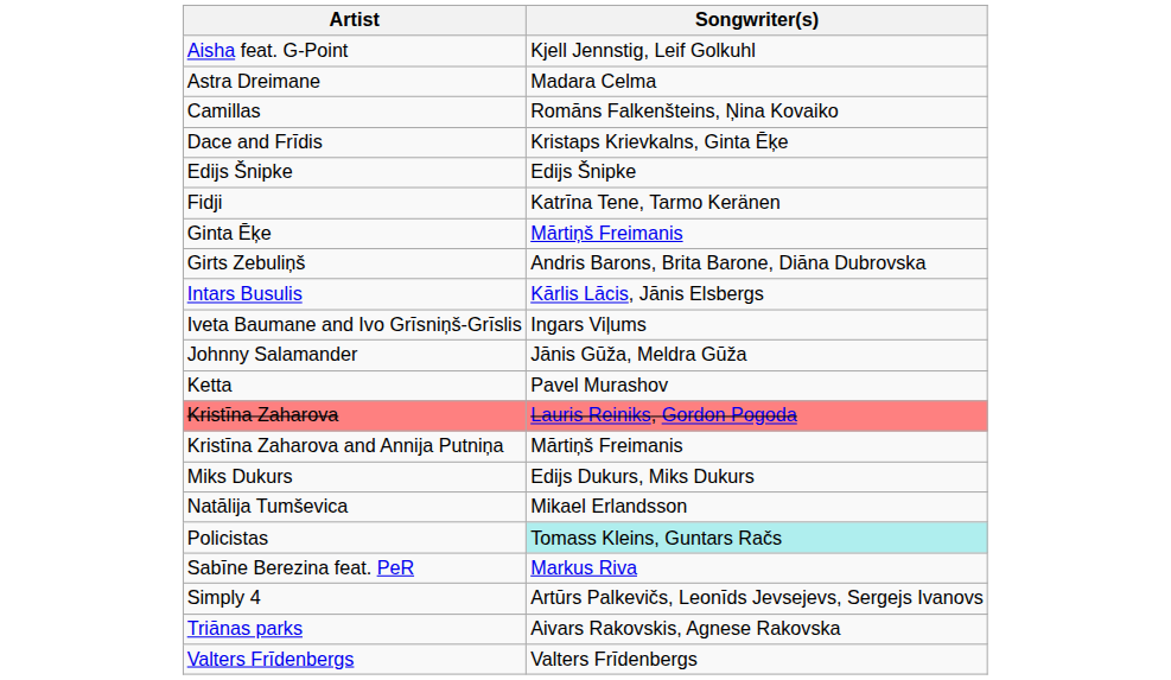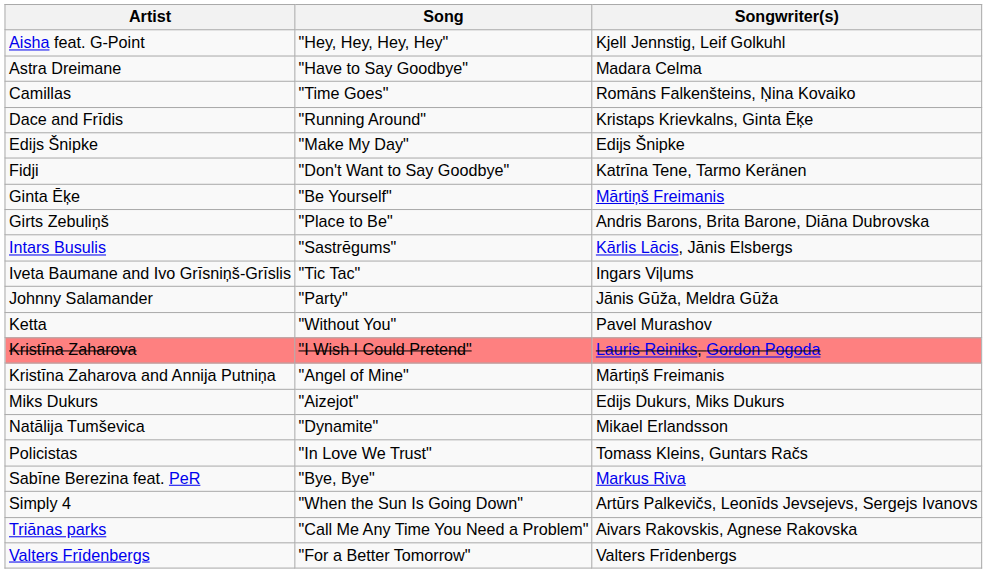+ column: Song | "Hey, Hey, Hey, Hey" | "Have to Say Goodbye" | "Time Goes" | "Running Around" | "Make My Day" | "Don't Want to Say Goodbye" | "Be Yourself" | "Place to Be" | "Sastrēgums" | "Tic Tac" | "Party" | "Without You" | "I Wish I Could Pretend" | "Angel of Mine" | "Aizejot" | "Dynamite" | "In Love We Trust" | "Bye, Bye" | "When the Sun Is Going Down" | "Call Me Any Time You Need a Problem" | "For a Better Tomorrow"
Policistas | Songwriter(s): paleturquoise background -> no background
